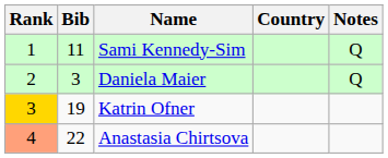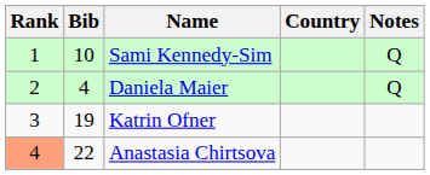Sami Kennedy-Sim | Bib: 11 -> 10
Daniela Maier | Bib: 3 -> 4
Katrin Ofner | Rank: gold background -> no background
